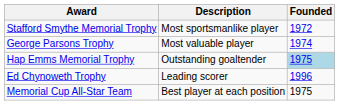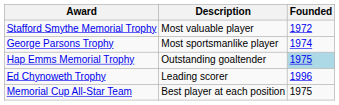Stafford Smythe Memorial Trophy | Description: Most sportsmanlike player -> Most valuable player
George Parsons Trophy | Description: Most valuable player -> Most sportsmanlike player
